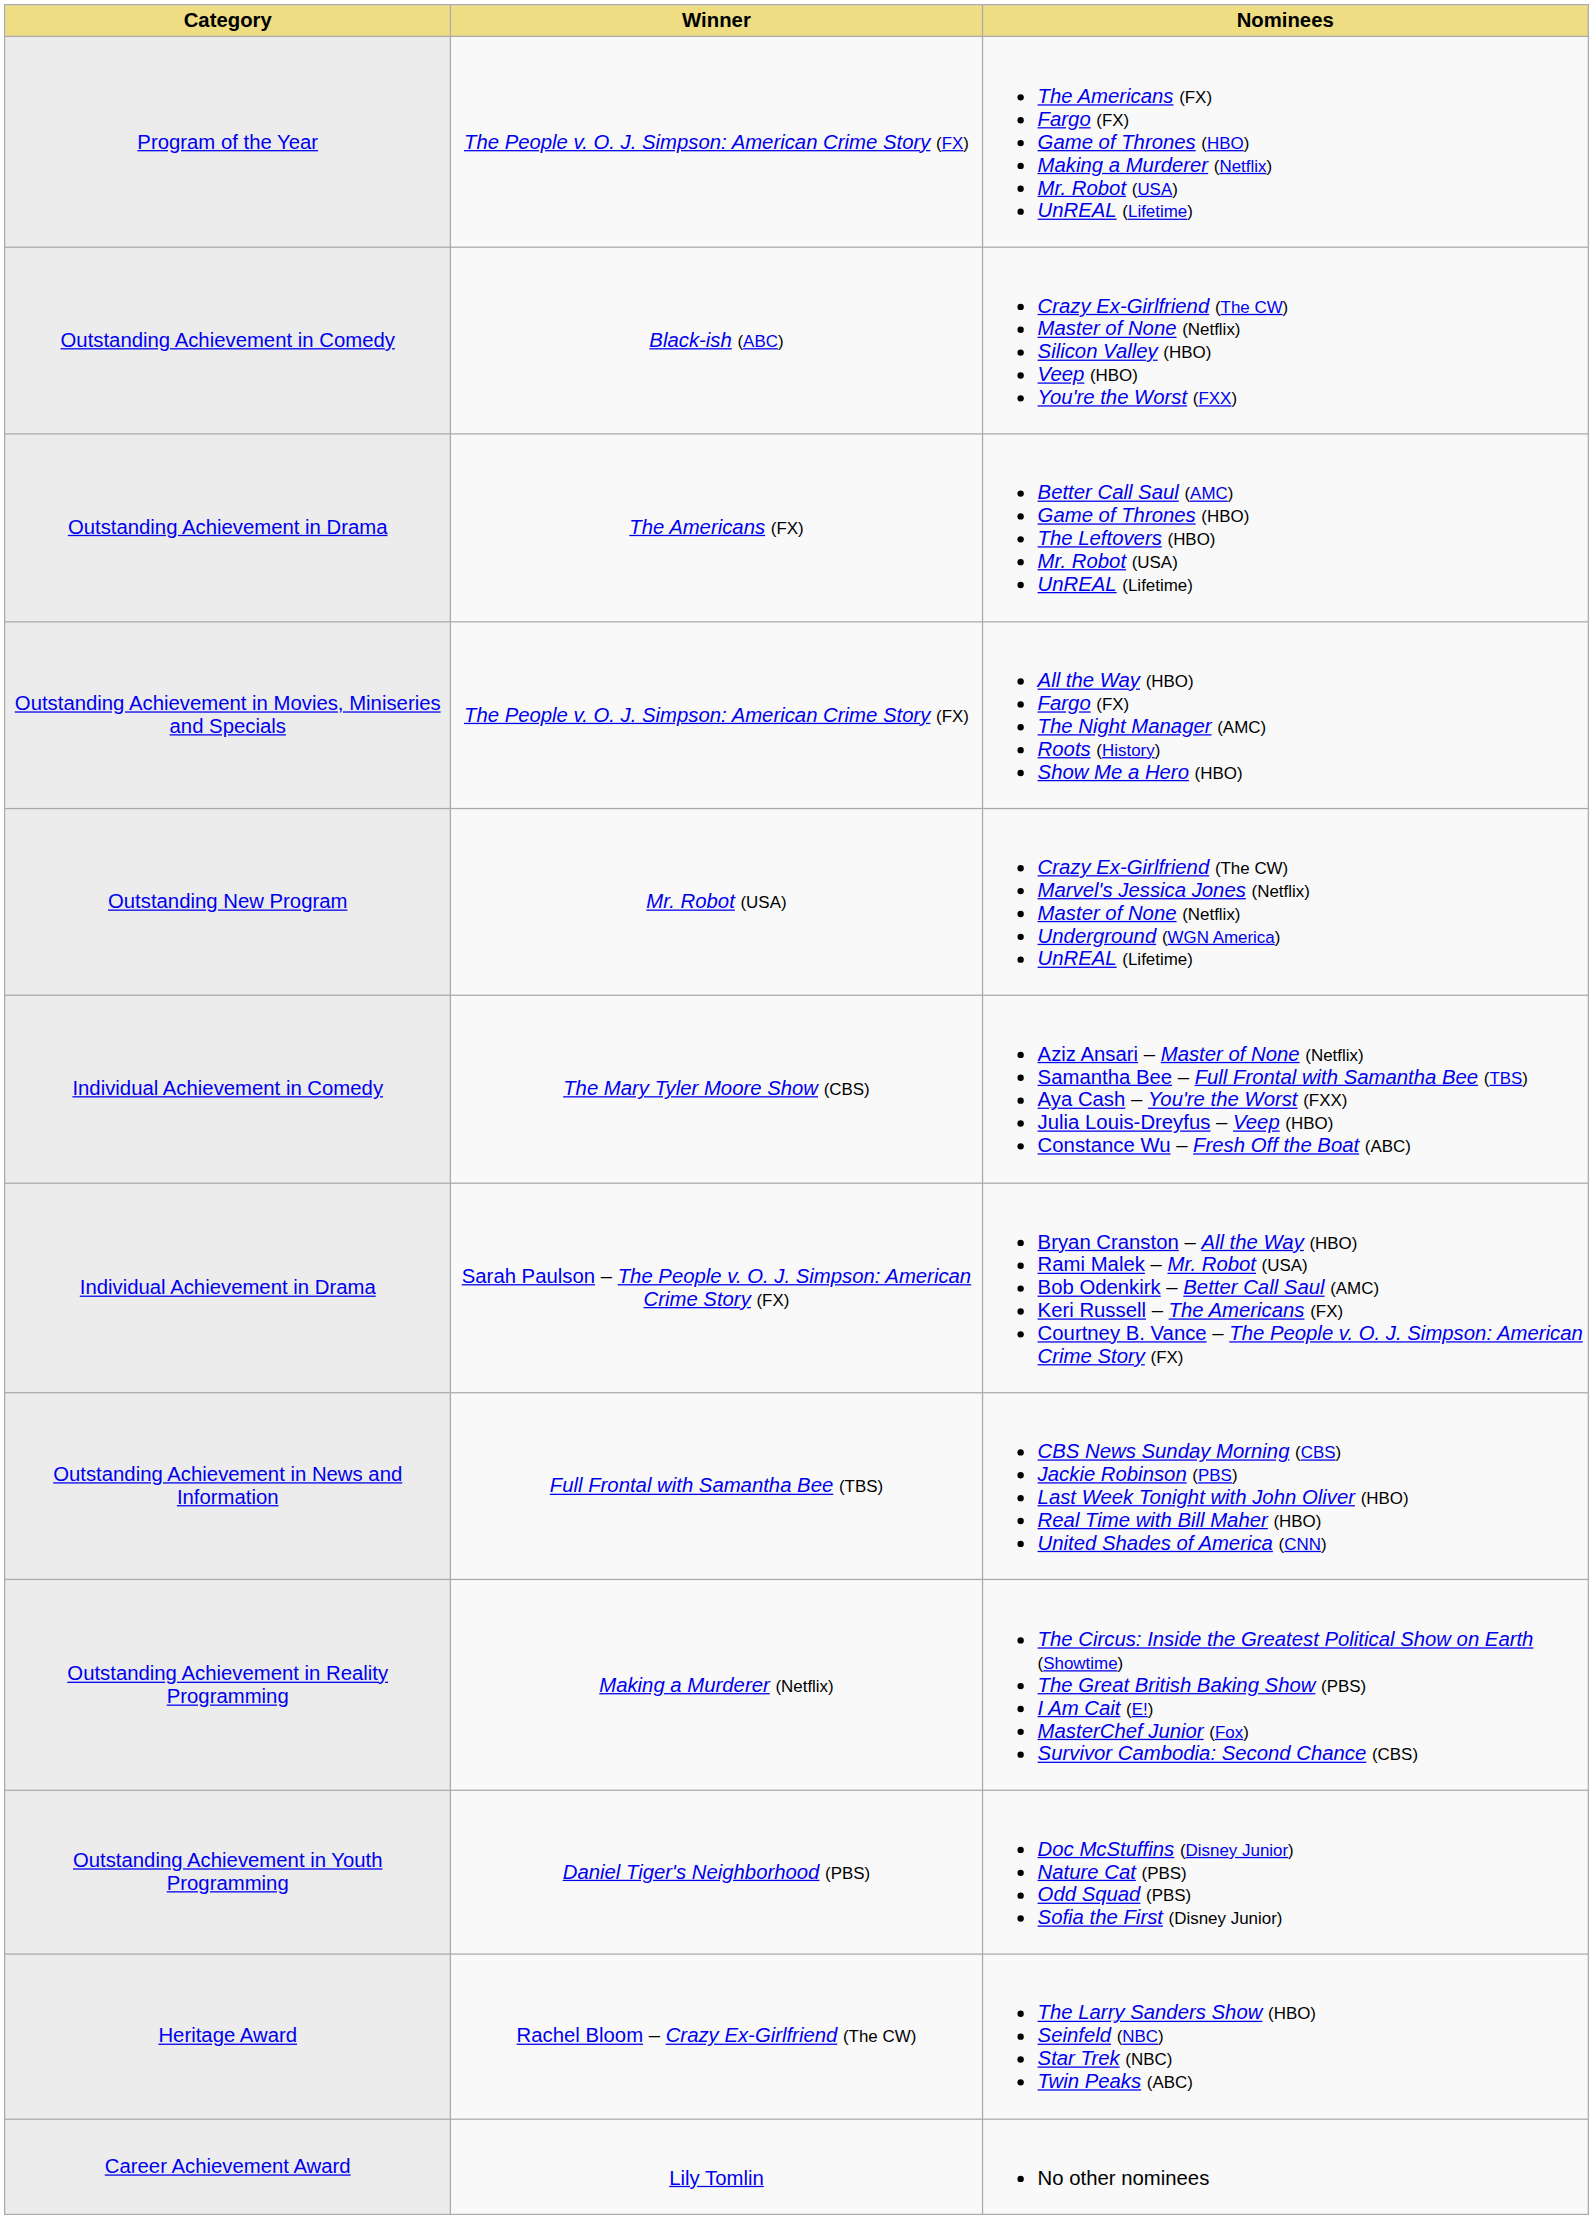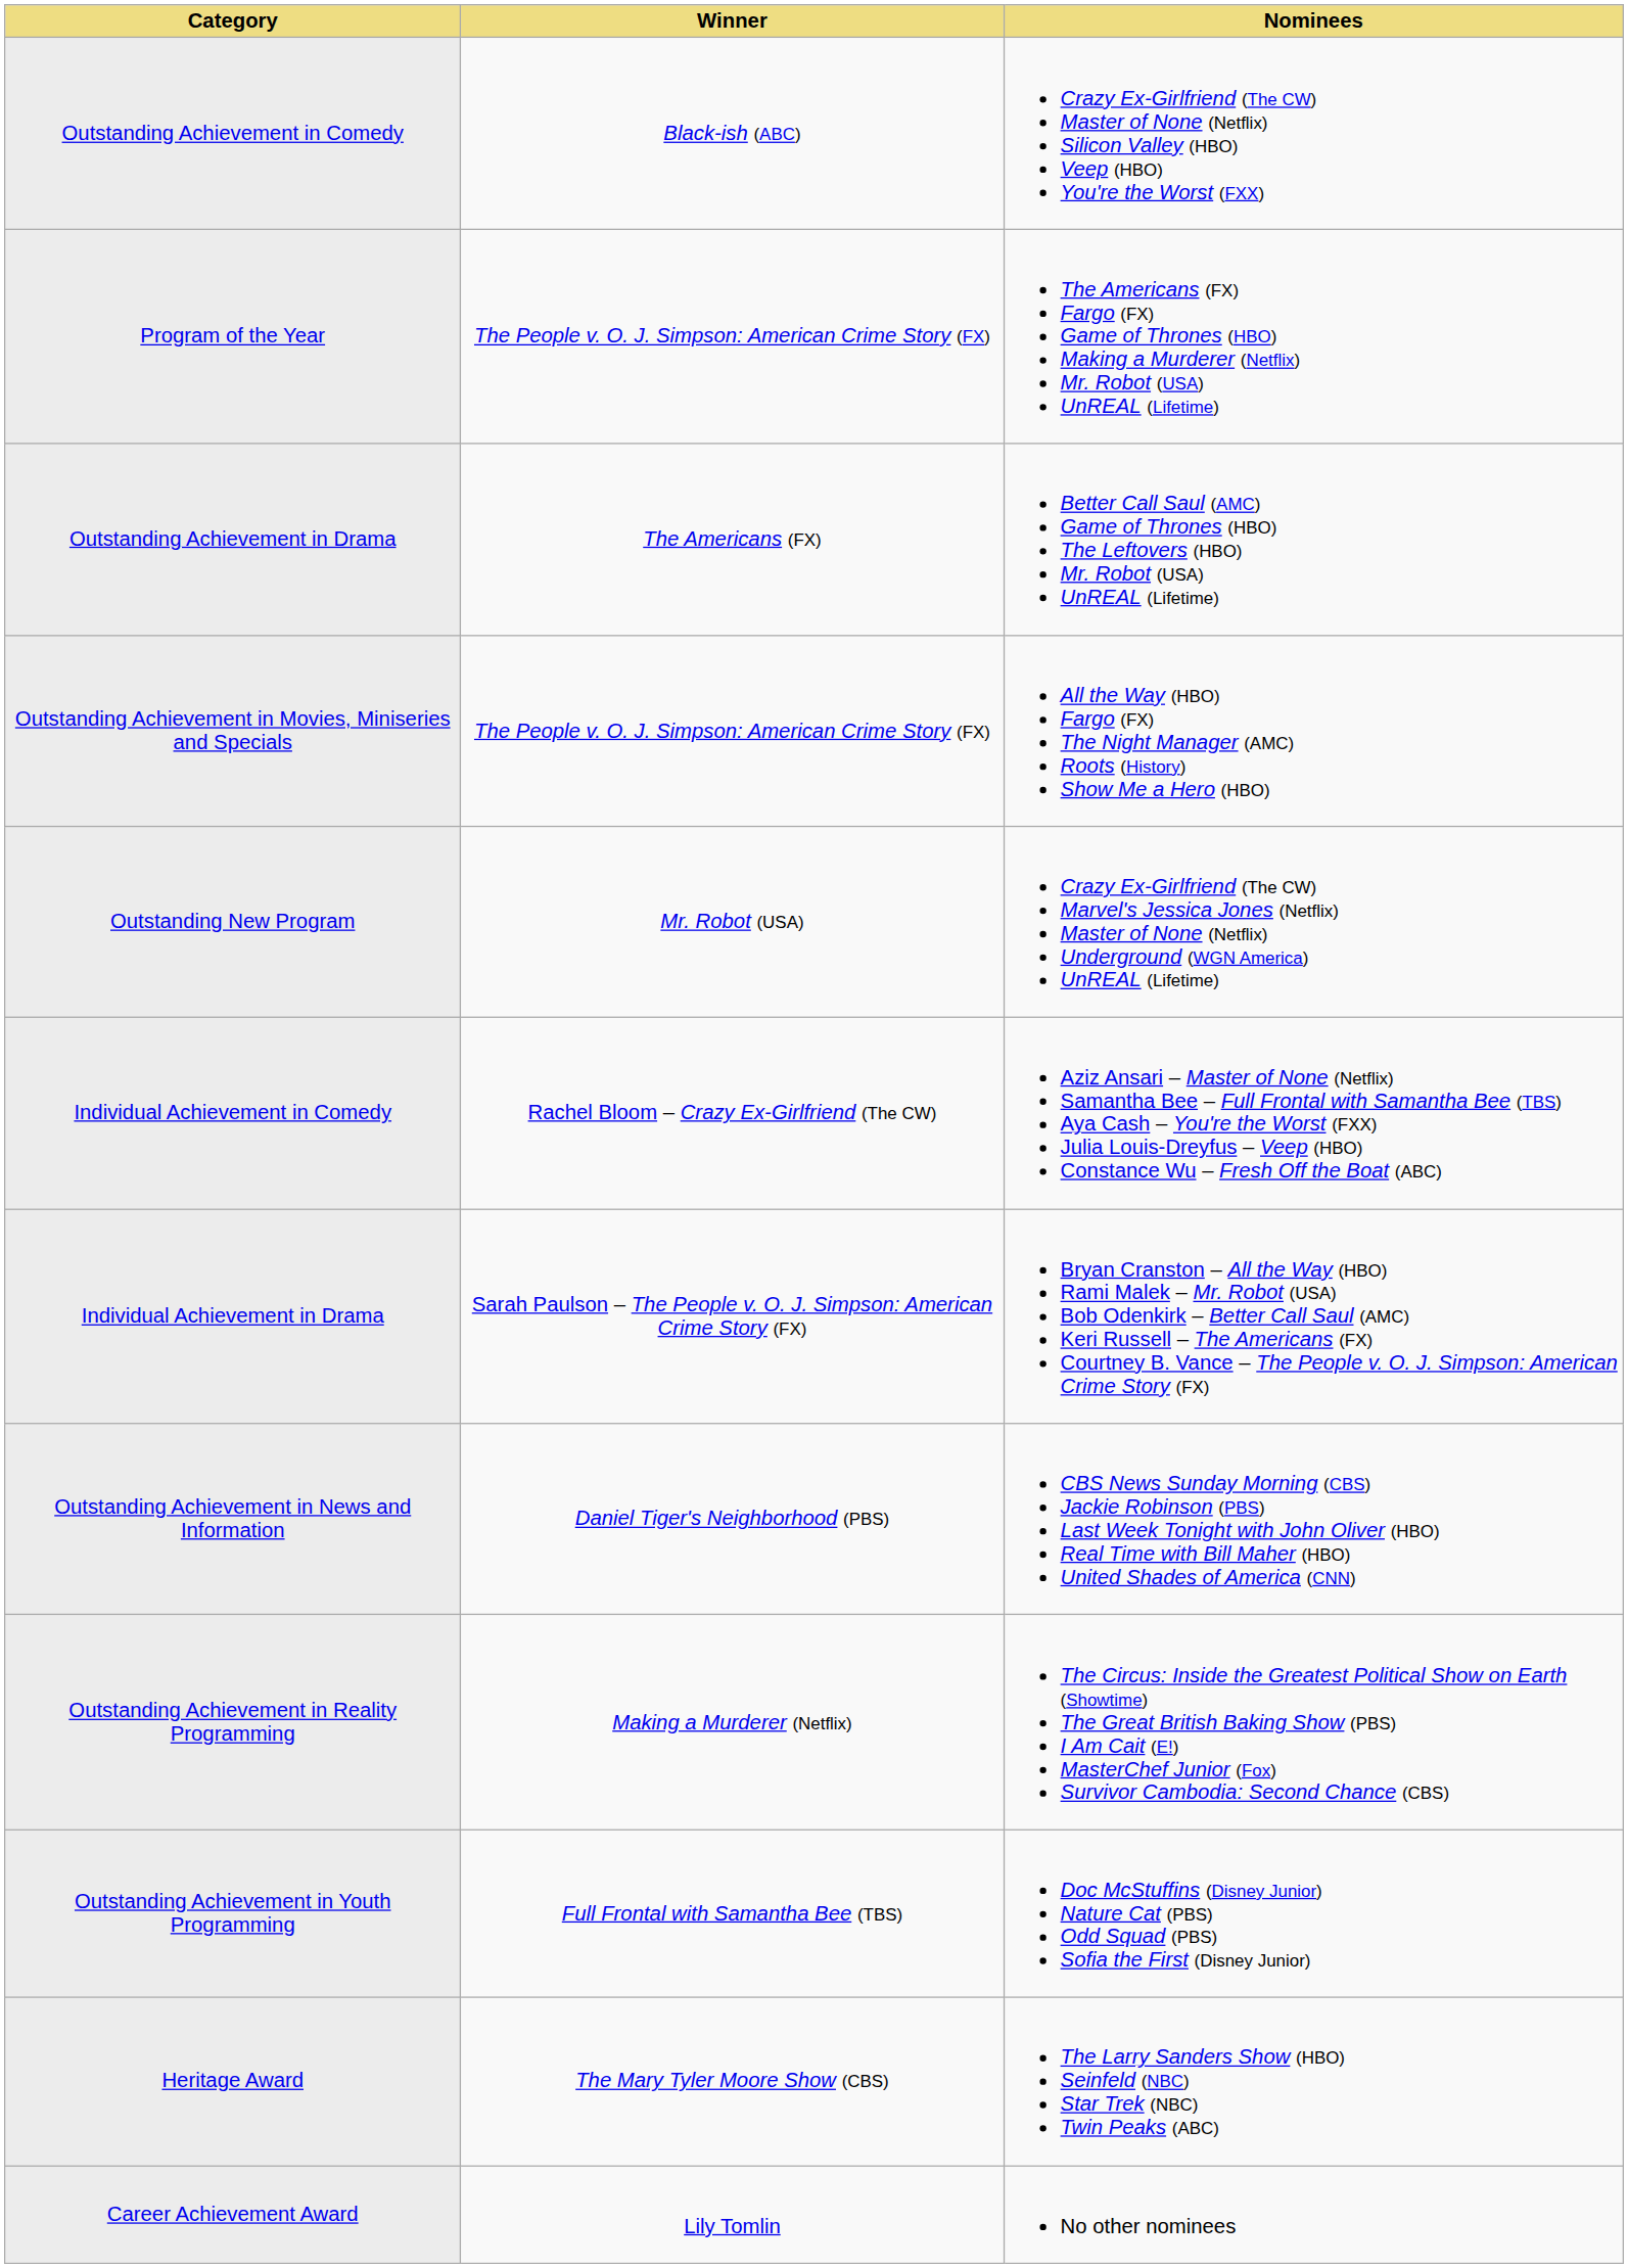rows swapped: Program of the Year <-> Outstanding Achievement in Comedy
Individual Achievement in Comedy | Winner: The Mary Tyler Moore Show (CBS) -> Rachel Bloom – Crazy Ex-Girlfriend (The CW)
Outstanding Achievement in News and Information | Winner: Full Frontal with Samantha Bee (TBS) -> Daniel Tiger's Neighborhood (PBS)
Outstanding Achievement in Youth Programming | Winner: Daniel Tiger's Neighborhood (PBS) -> Full Frontal with Samantha Bee (TBS)
Heritage Award | Winner: Rachel Bloom – Crazy Ex-Girlfriend (The CW) -> The Mary Tyler Moore Show (CBS)
